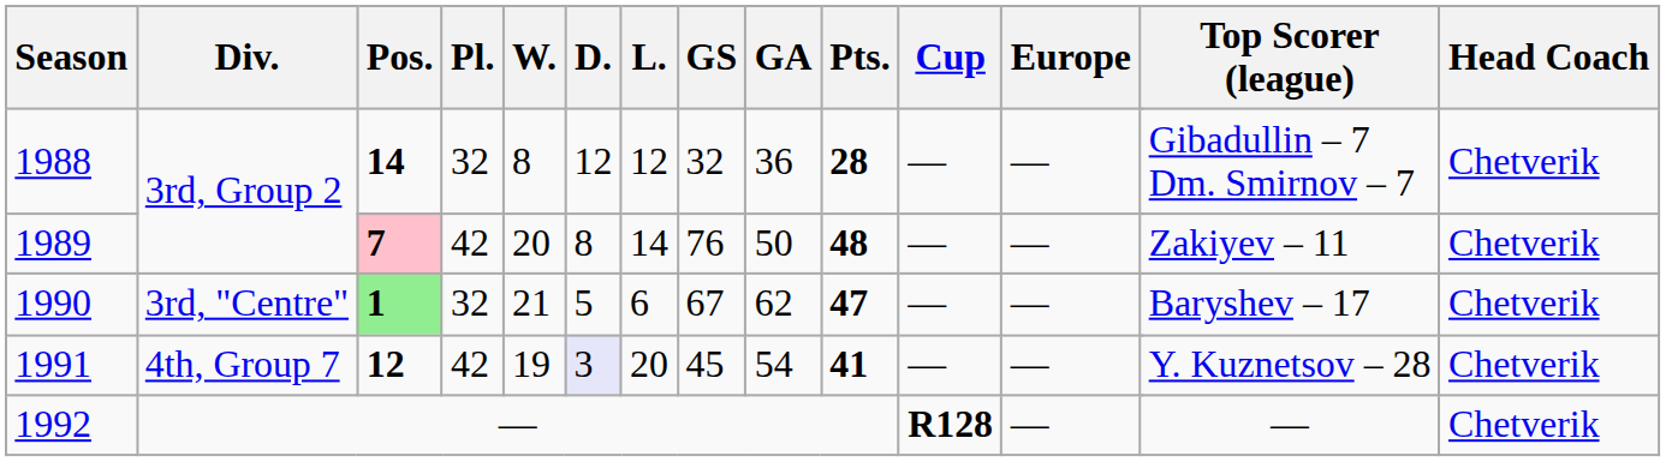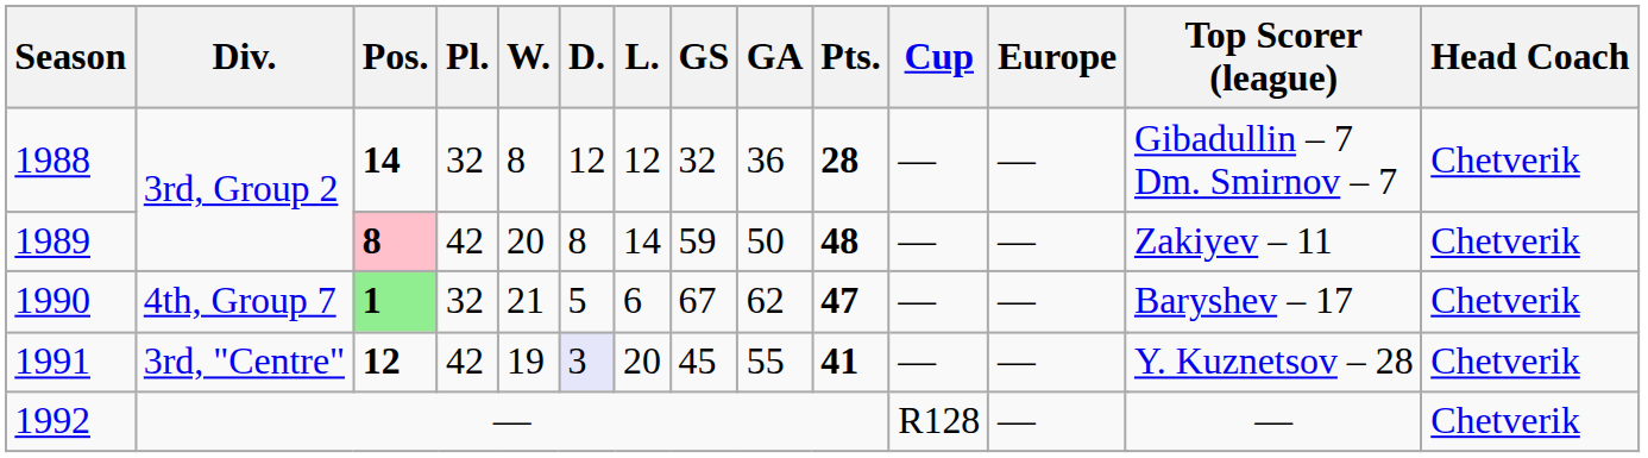1989 | Pos.: 7 -> 8
1989 | GS: 76 -> 59
1990 | Div.: 3rd, "Centre" -> 4th, Group 7
1991 | Div.: 4th, Group 7 -> 3rd, "Centre"
1991 | GA: 54 -> 55
1992 | Cup: bold -> normal
